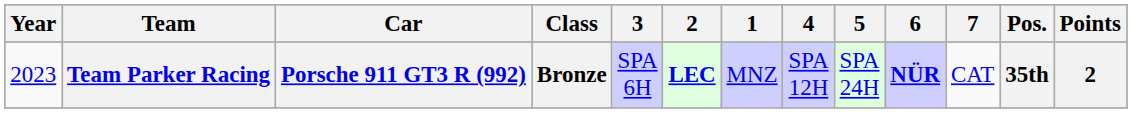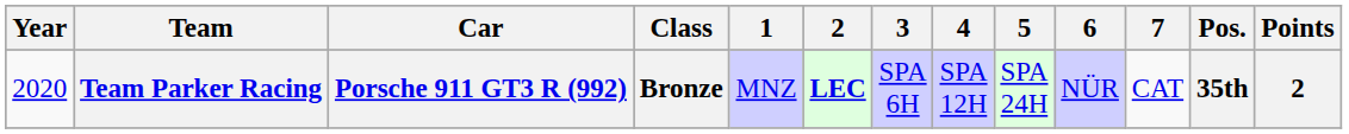columns swapped: 1 <-> 3
Team Parker Racing | Year: 2023 -> 2020
Team Parker Racing | 6: bold -> normal
